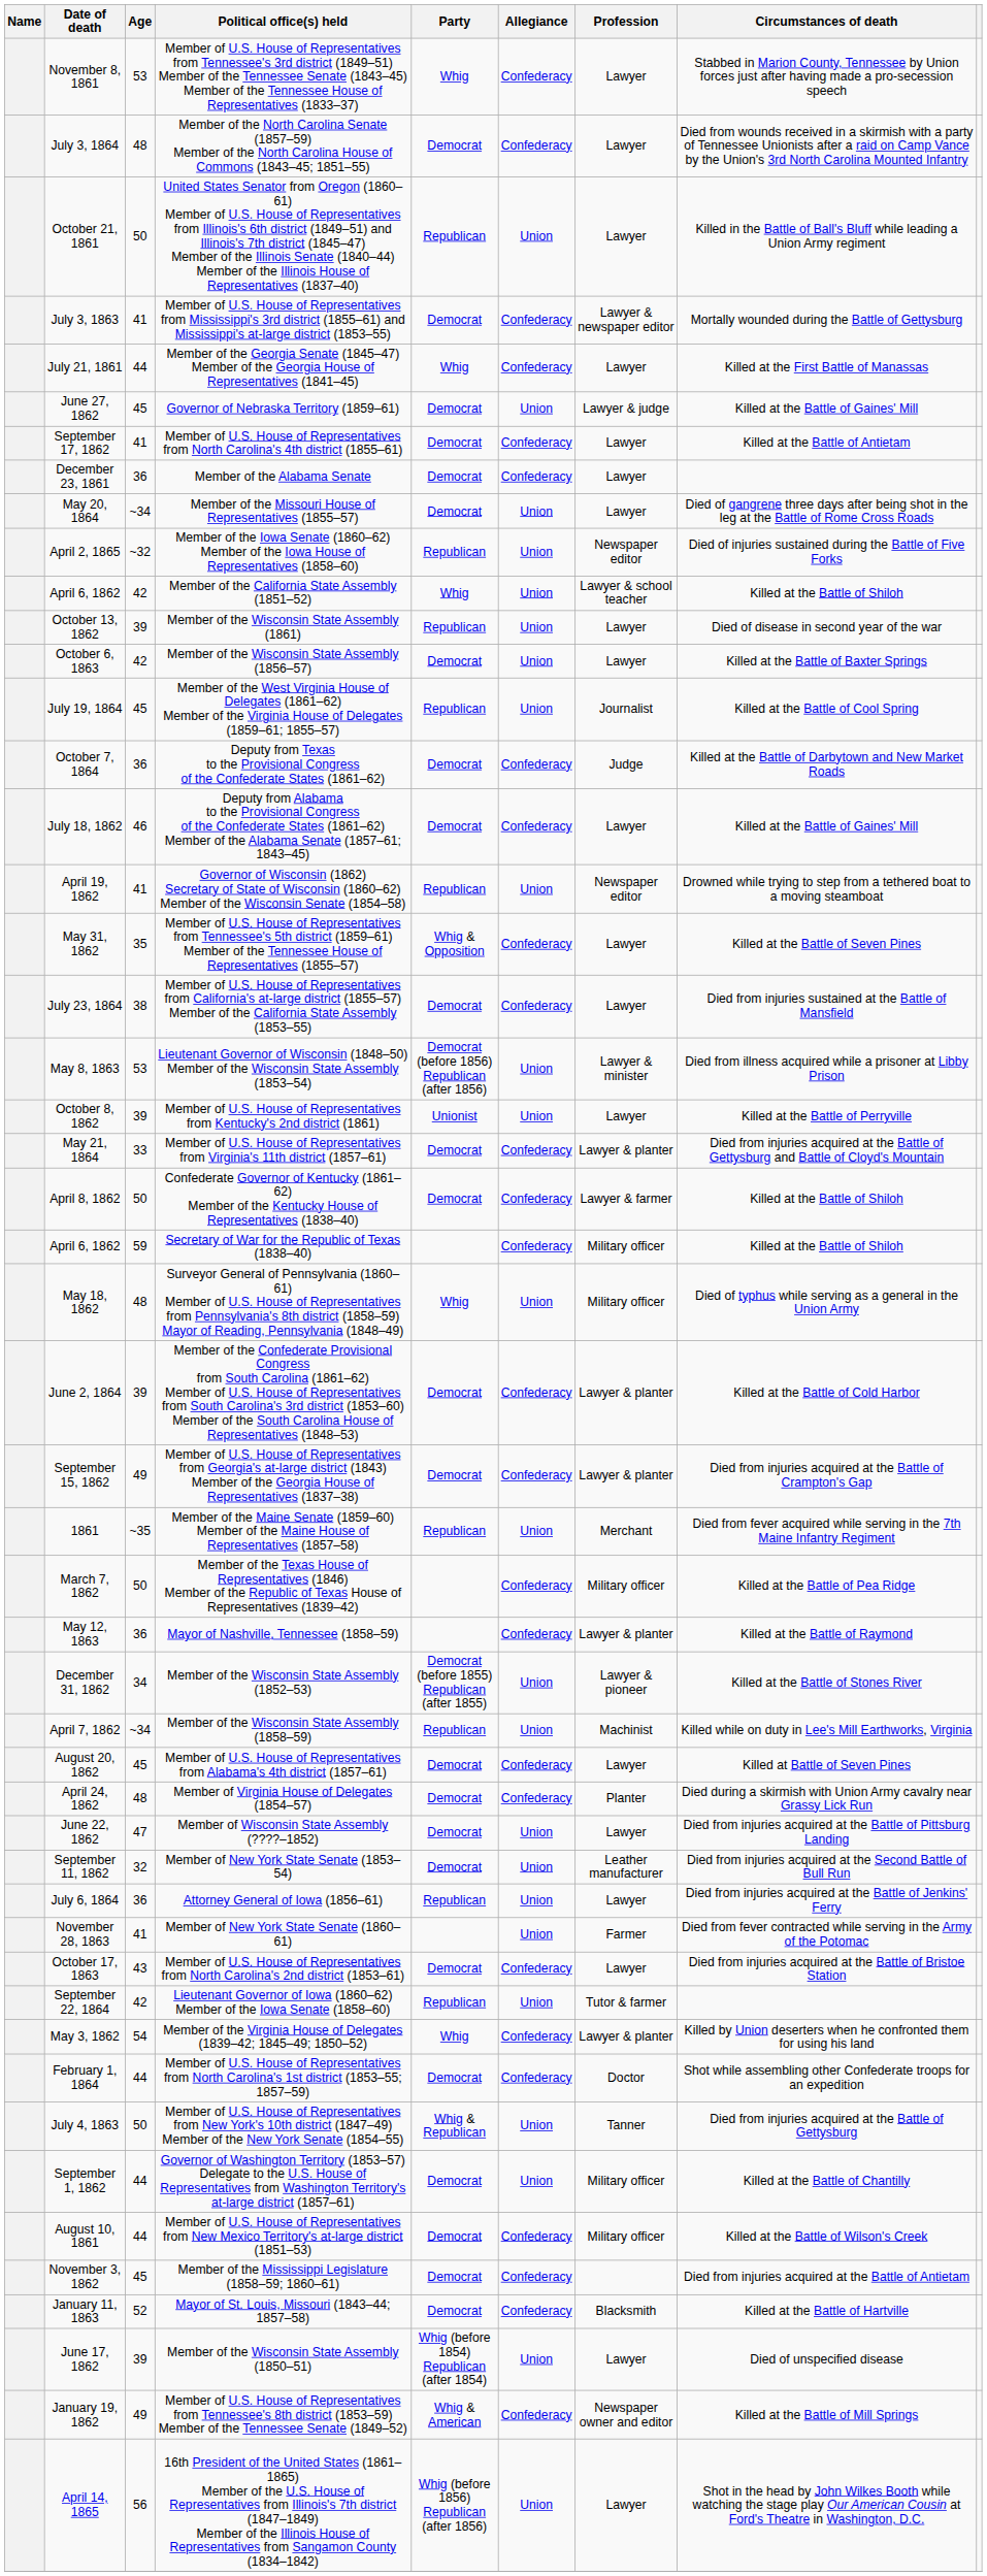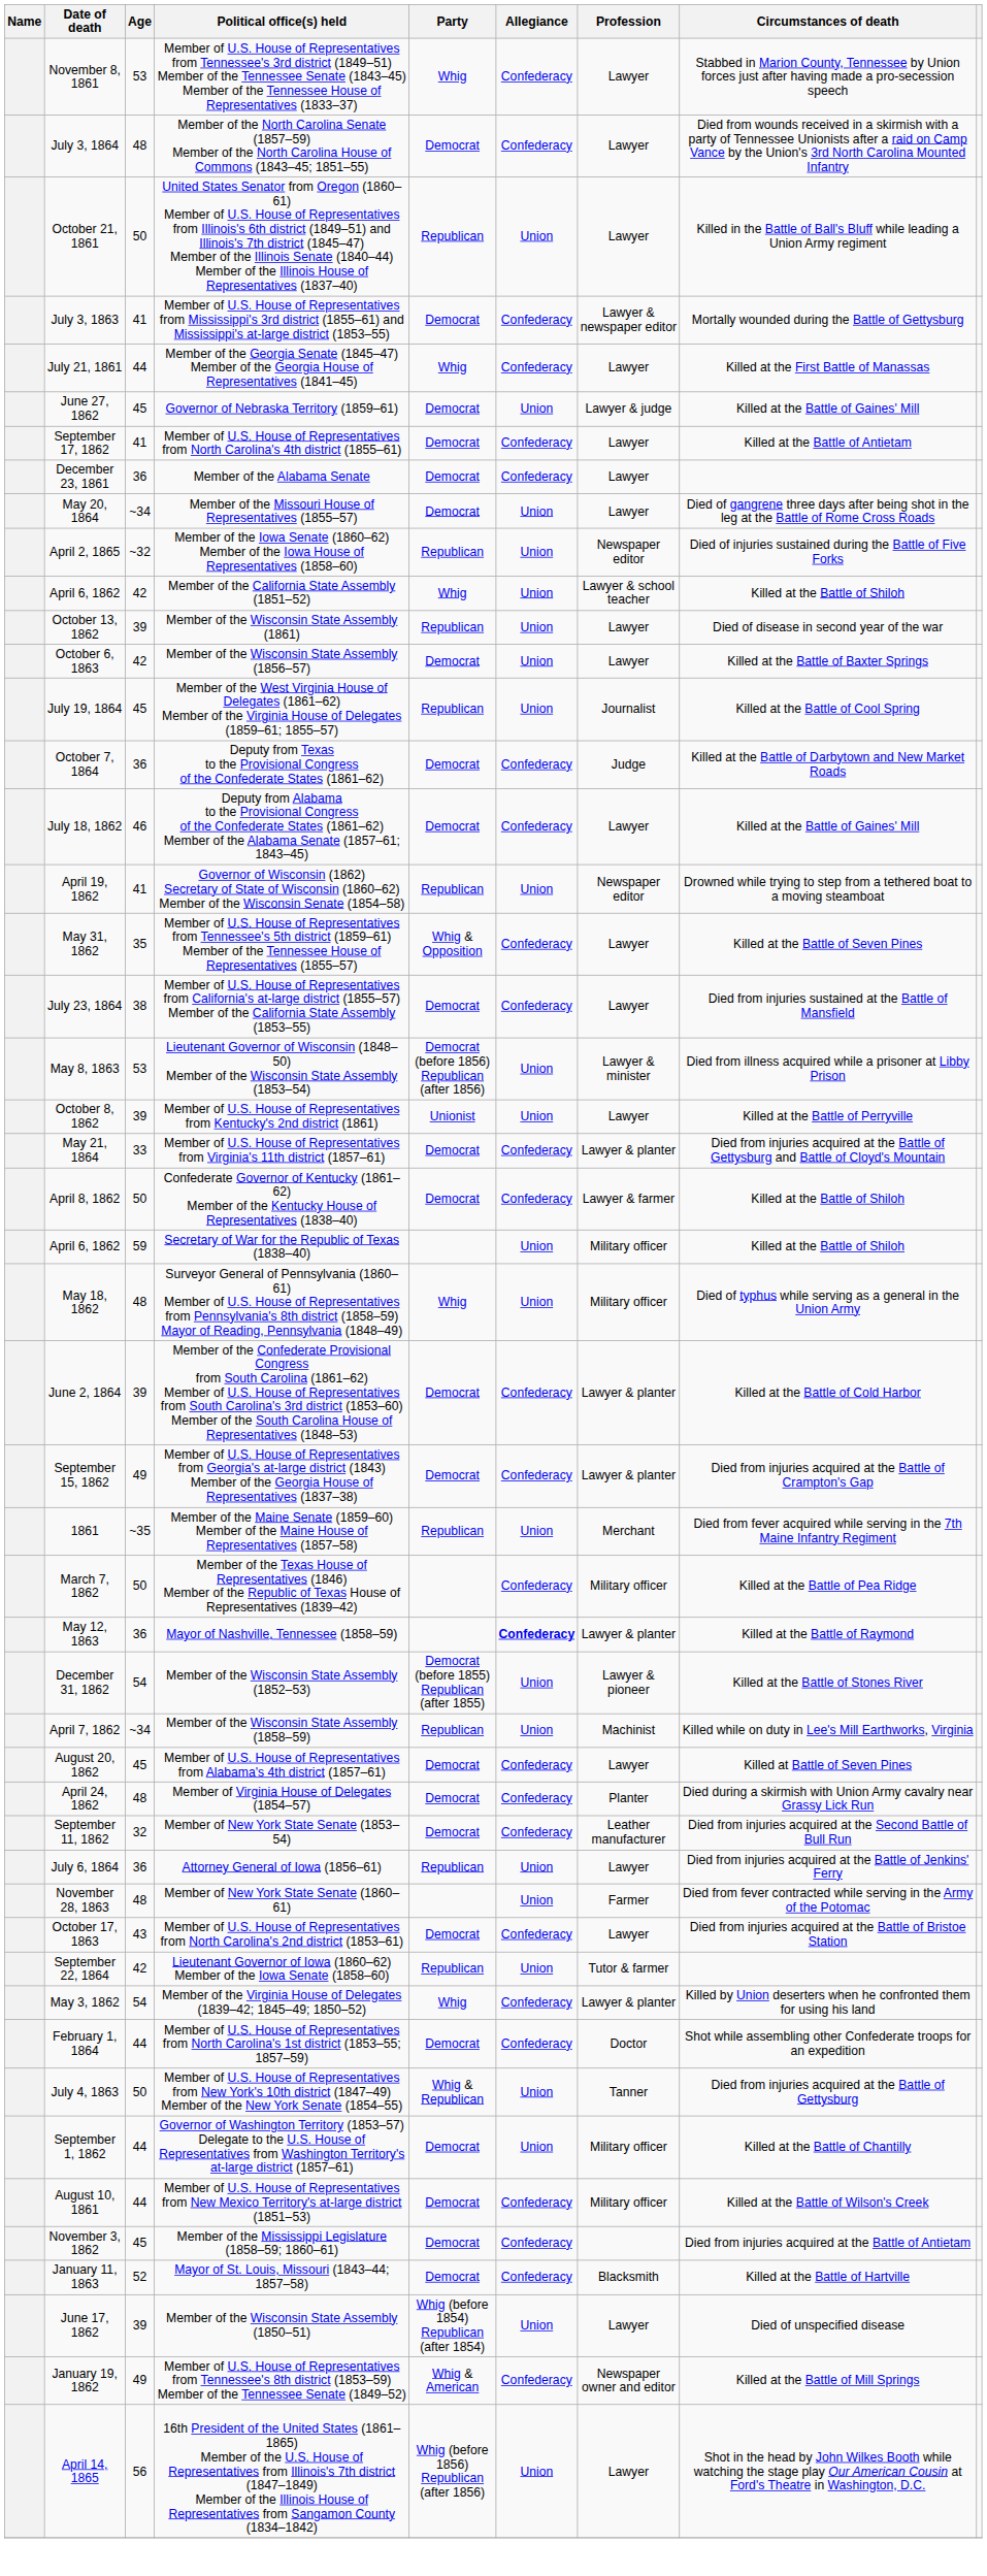Secretary of War for the Republic of Texas (1838–40) | Allegiance: Confederacy -> Union
Mayor of Nashville, Tennessee (1858–59) | Allegiance: normal -> bold
Member of the Wisconsin State Assembly (1852–53) | Age: 34 -> 54
- row: June 22, 1862 | 47 | Member of Wisconsin State Assembly (????–1852) | Democrat | Union | Lawyer | Died from injuries acquired at the Battle of Pittsburg Landing
Member of New York State Senate (1853–54) | Allegiance: Union -> Confederacy
Member of New York State Senate (1860–61) | Age: 41 -> 48
